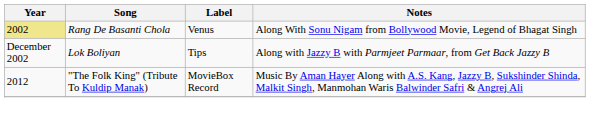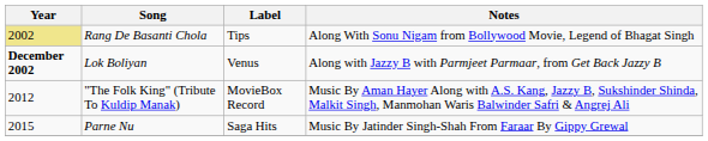Rang De Basanti Chola | Label: Venus -> Tips
Lok Boliyan | Year: normal -> bold
Lok Boliyan | Label: Tips -> Venus
+ row: 2015 | Parne Nu | Saga Hits | Music By Jatinder Singh-Shah From Faraar By Gippy Grewal
